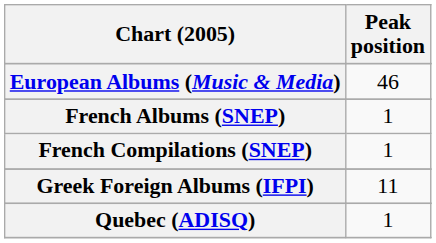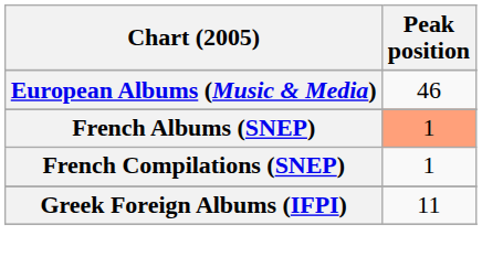French Albums (SNEP) | Peak position: no background -> lightsalmon background
- row: Quebec (ADISQ) | 1
